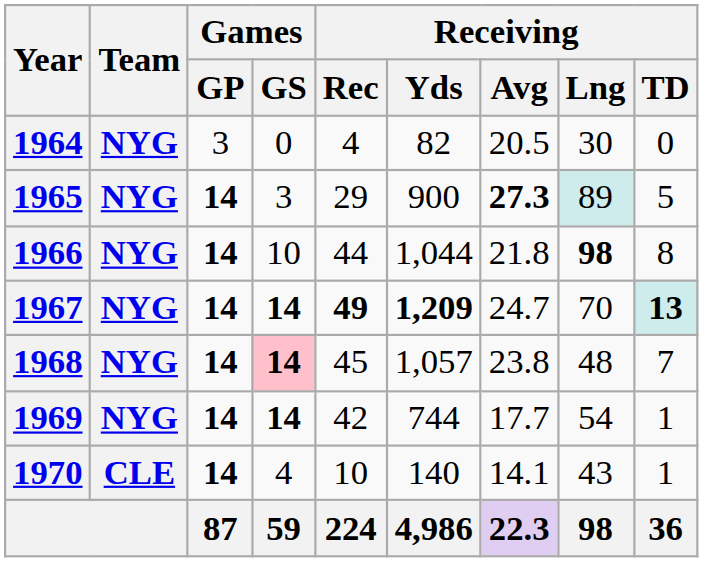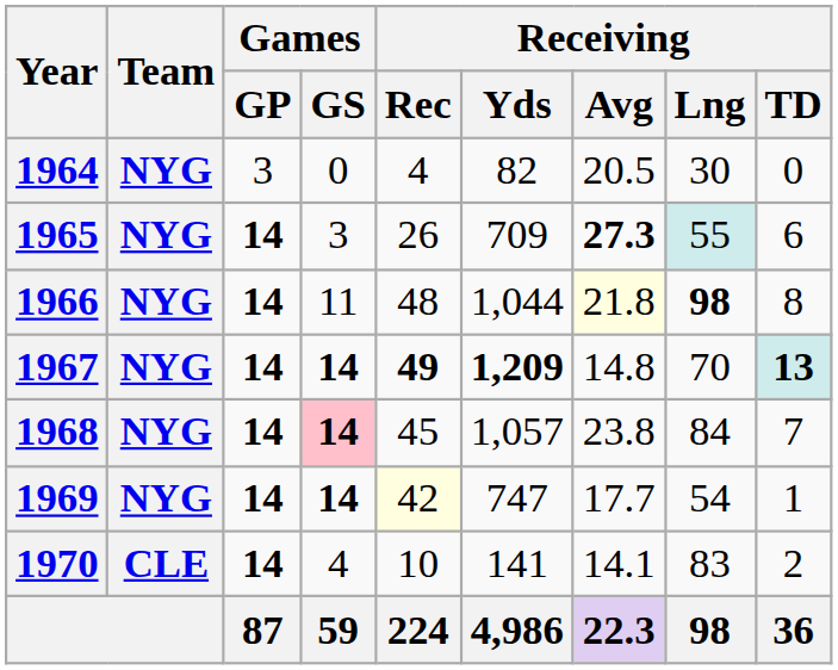1965 | Receiving / Rec: 29 -> 26
1965 | Receiving / Yds: 900 -> 709
1965 | Receiving / Lng: 89 -> 55
1965 | Receiving / TD: 5 -> 6
1966 | Games / GS: 10 -> 11
1966 | Receiving / Rec: 44 -> 48
1966 | Receiving / Avg: no background -> lightyellow background
1967 | Receiving / Avg: 24.7 -> 14.8
1968 | Receiving / Lng: 48 -> 84
1969 | Receiving / Rec: no background -> lightyellow background
1969 | Receiving / Yds: 744 -> 747
1970 | Receiving / Yds: 140 -> 141
1970 | Receiving / Lng: 43 -> 83
1970 | Receiving / TD: 1 -> 2
